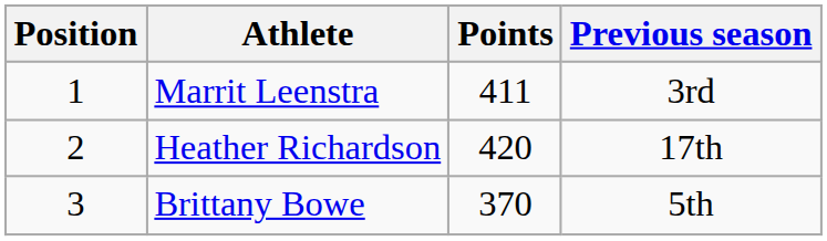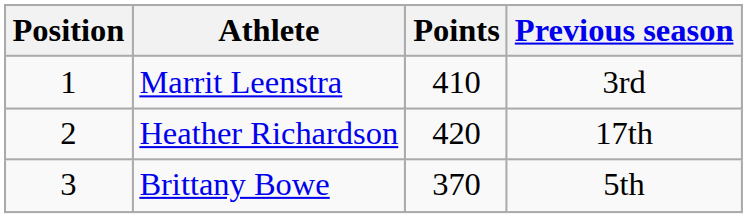Marrit Leenstra | Points: 411 -> 410
